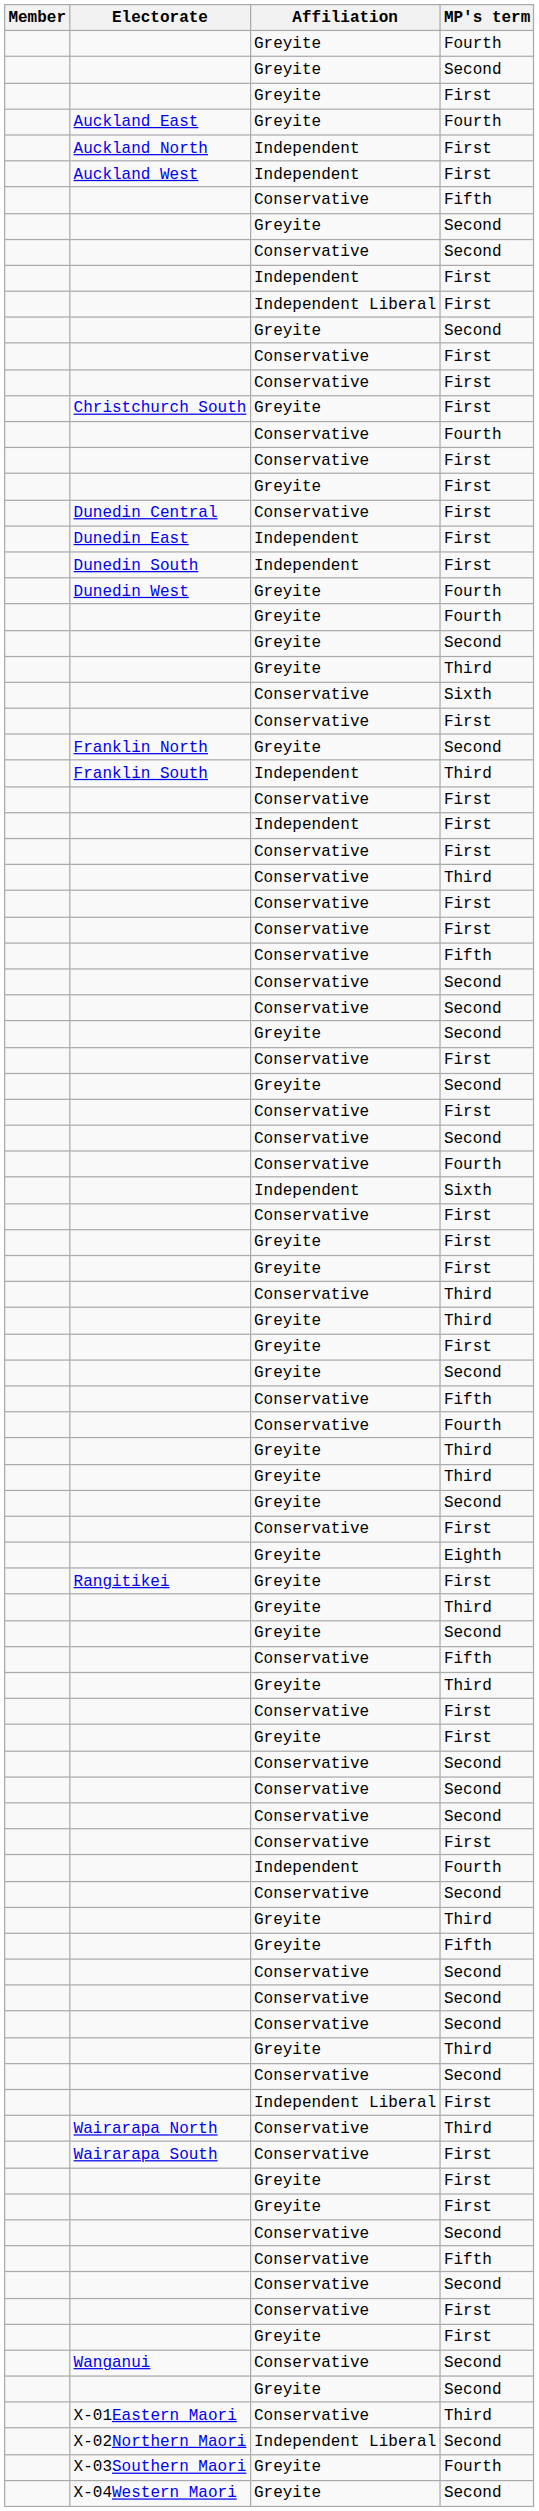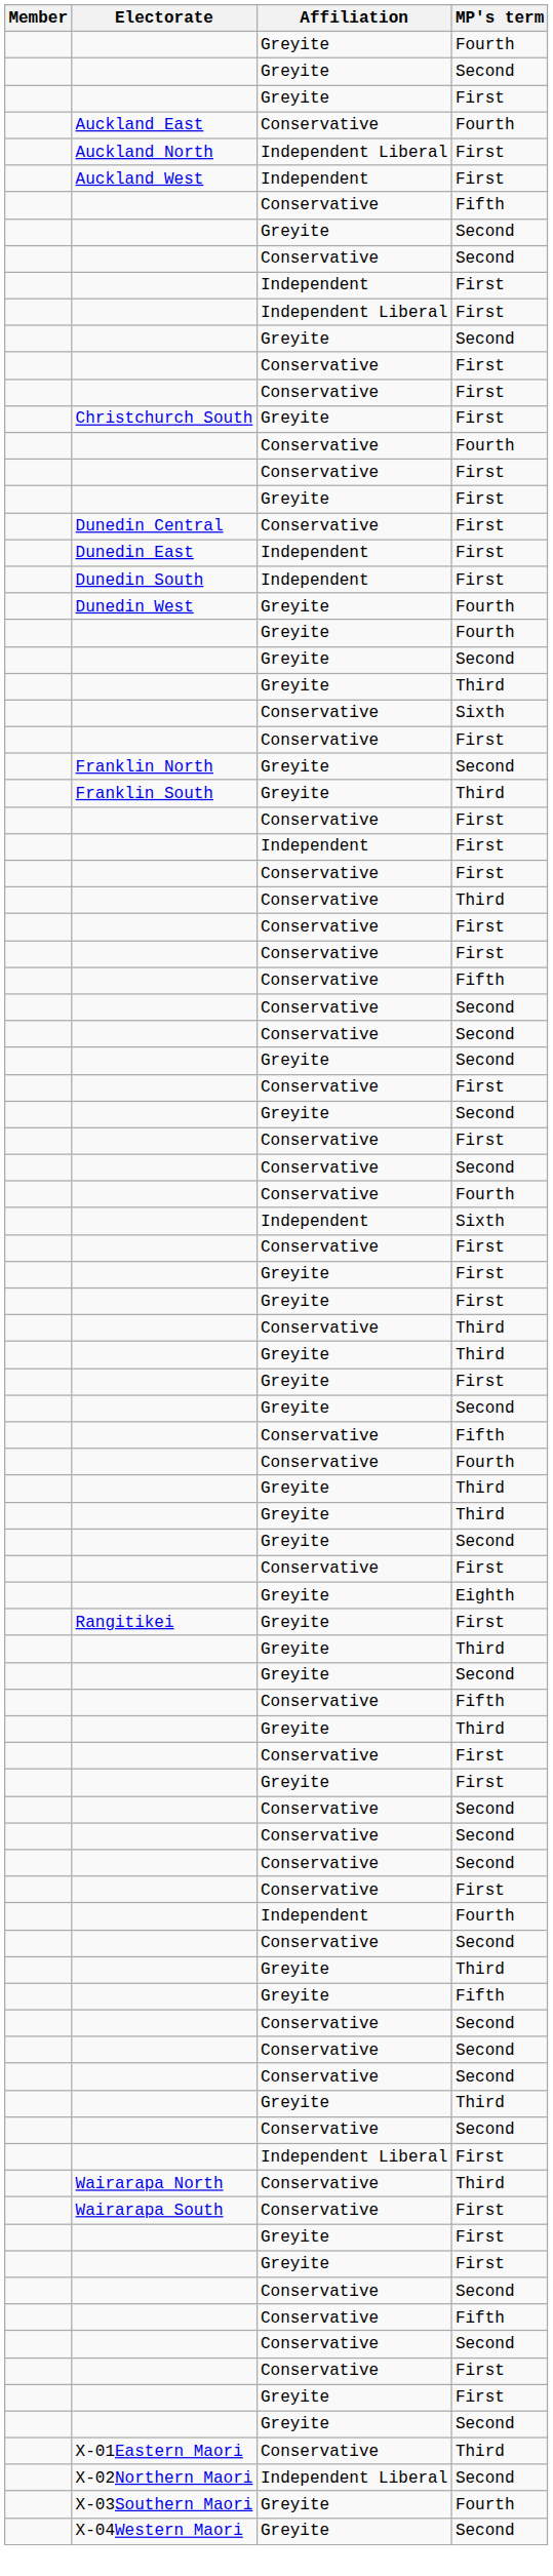Auckland East | Affiliation: Greyite -> Conservative
Auckland North | Affiliation: Independent -> Independent Liberal
Franklin South | Affiliation: Independent -> Greyite
- row: Wanganui | Conservative | Second
